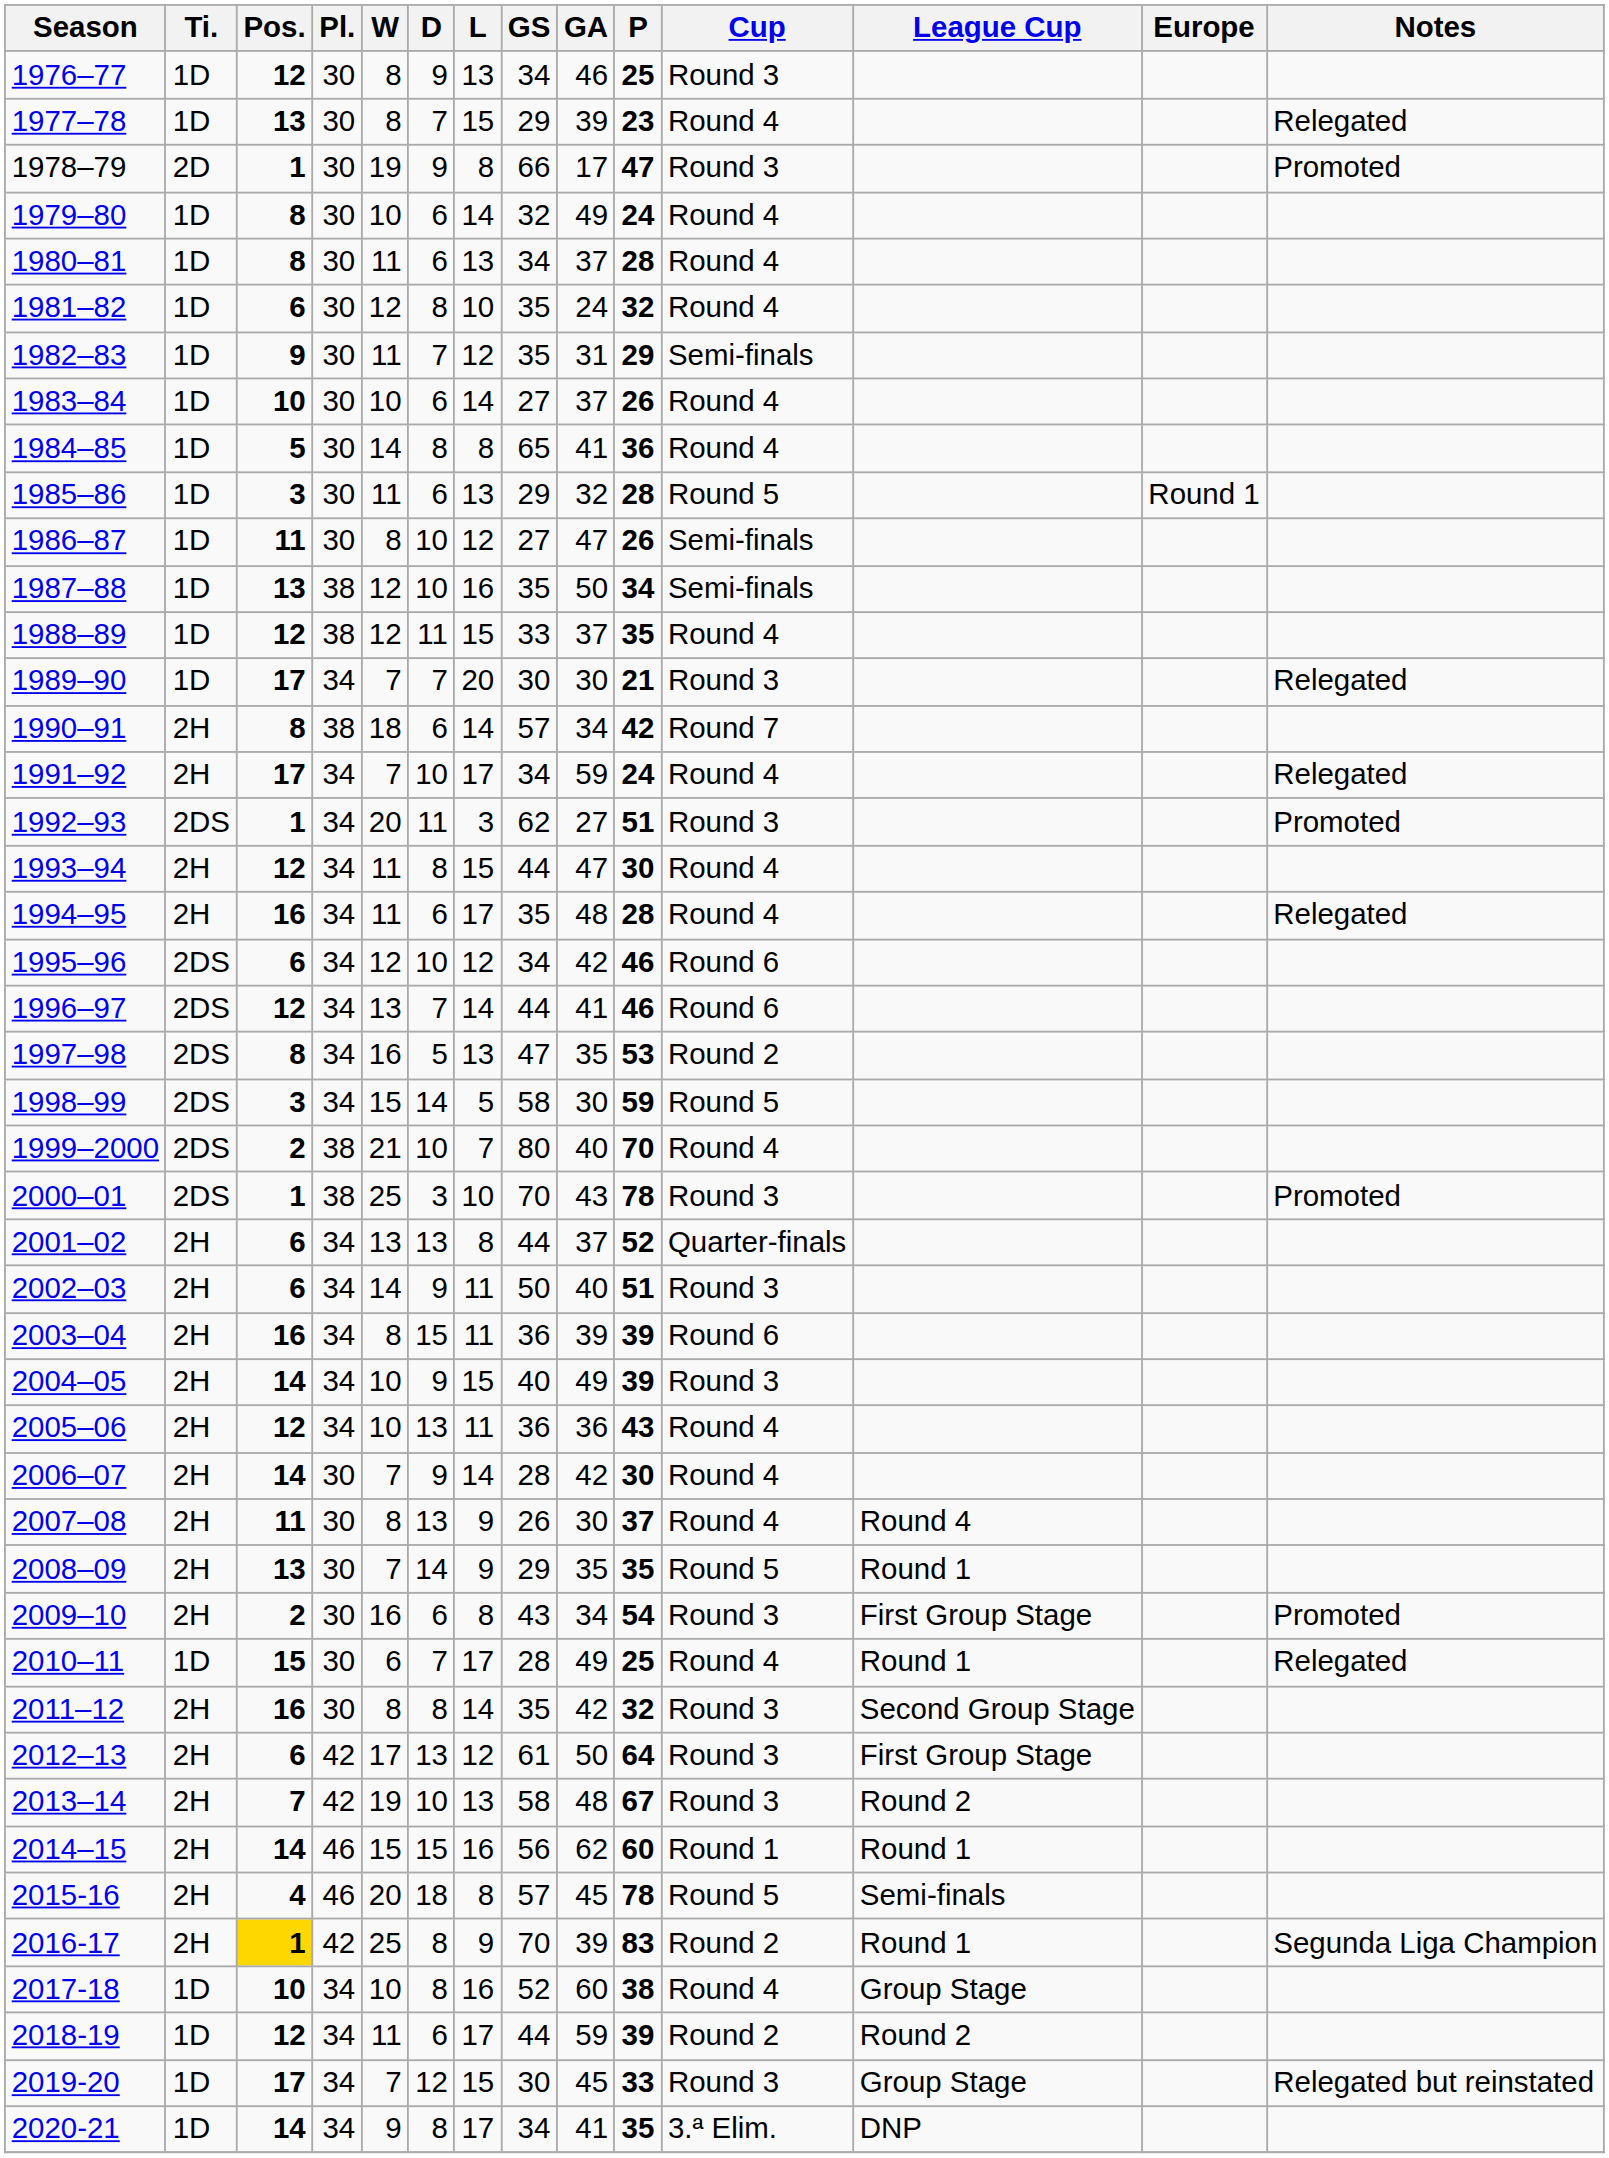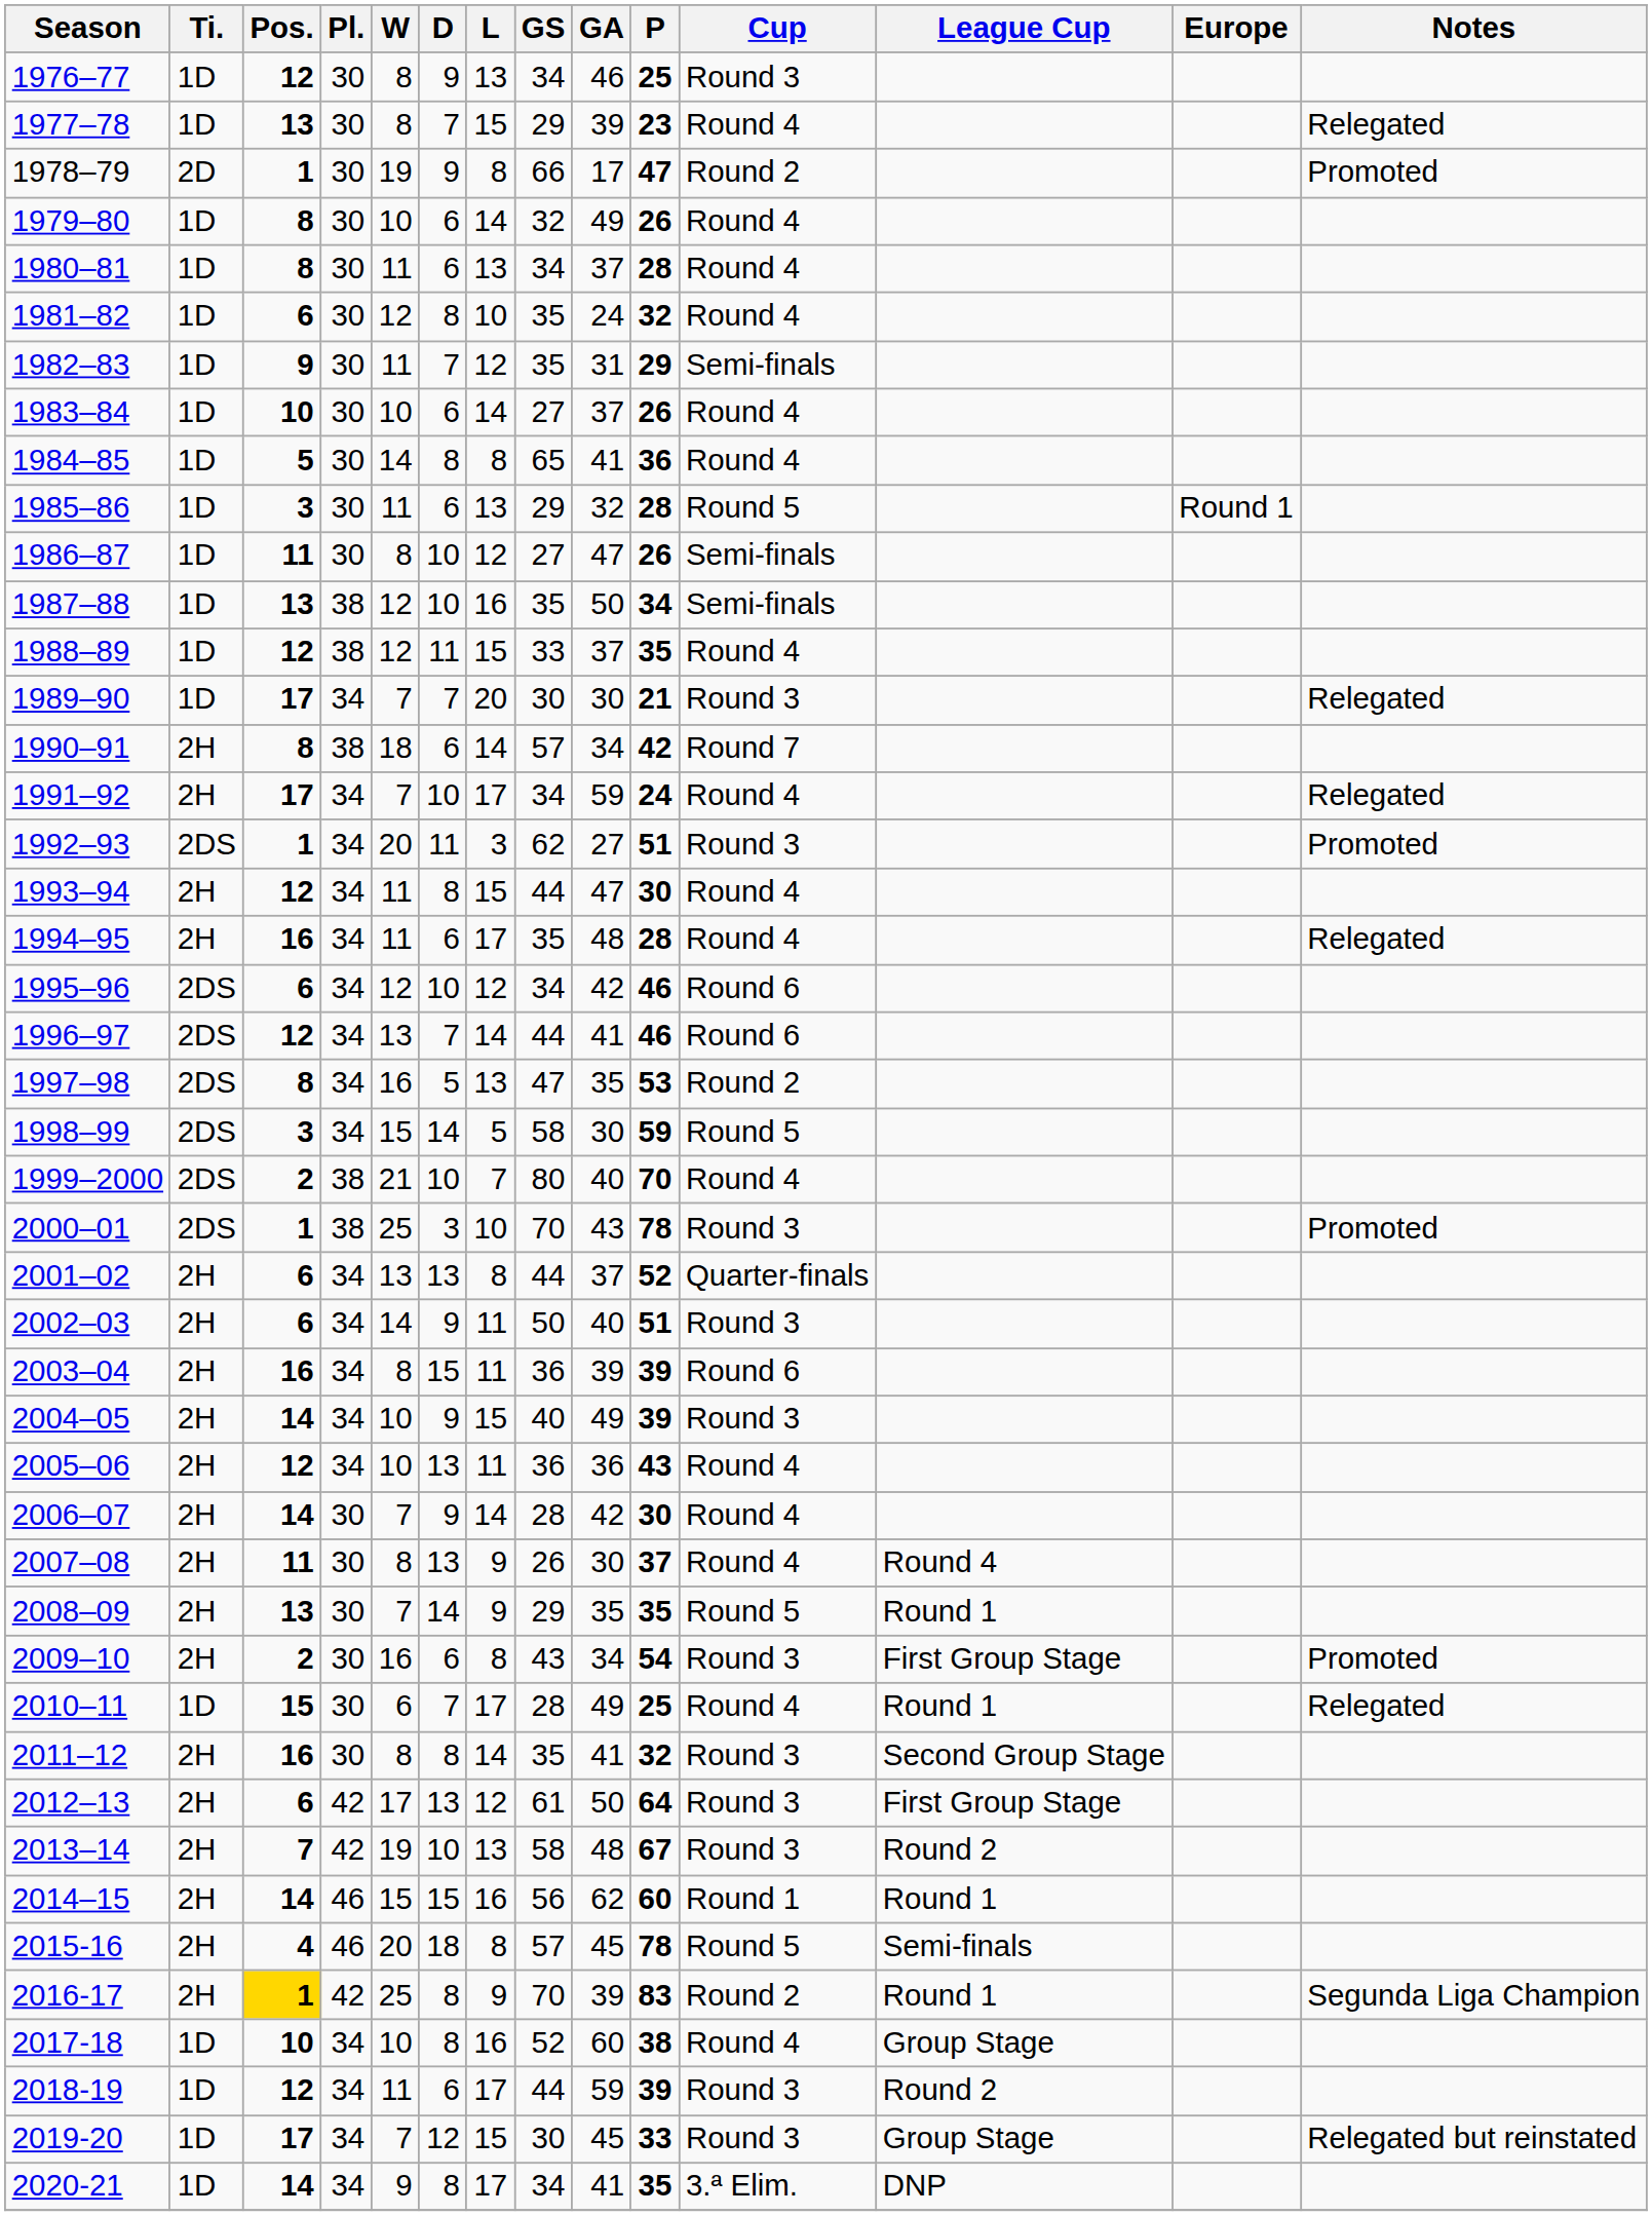1978–79 | Cup: Round 3 -> Round 2
1979–80 | P: 24 -> 26
2011–12 | GA: 42 -> 41
2018-19 | Cup: Round 2 -> Round 3
